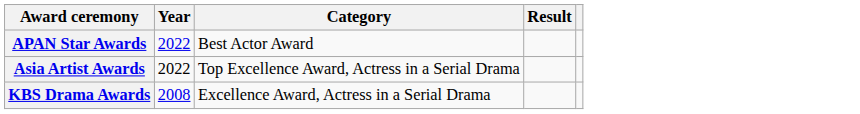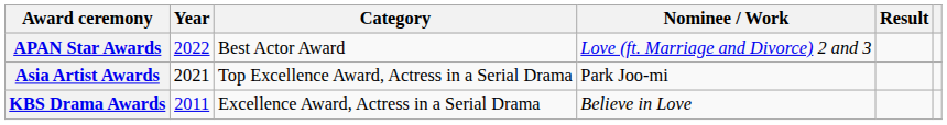+ column: Nominee / Work | Love (ft. Marriage and Divorce) 2 and 3 | Park Joo-mi | Believe in Love
Asia Artist Awards | Year: 2022 -> 2021
KBS Drama Awards | Year: 2008 -> 2011
